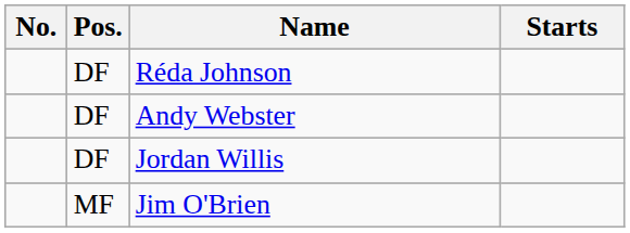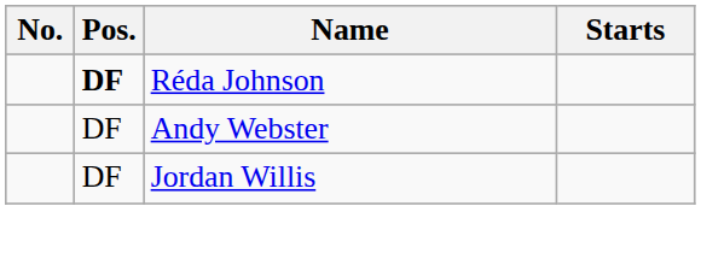Réda Johnson | Pos.: normal -> bold
- row: MF | Jim O'Brien
